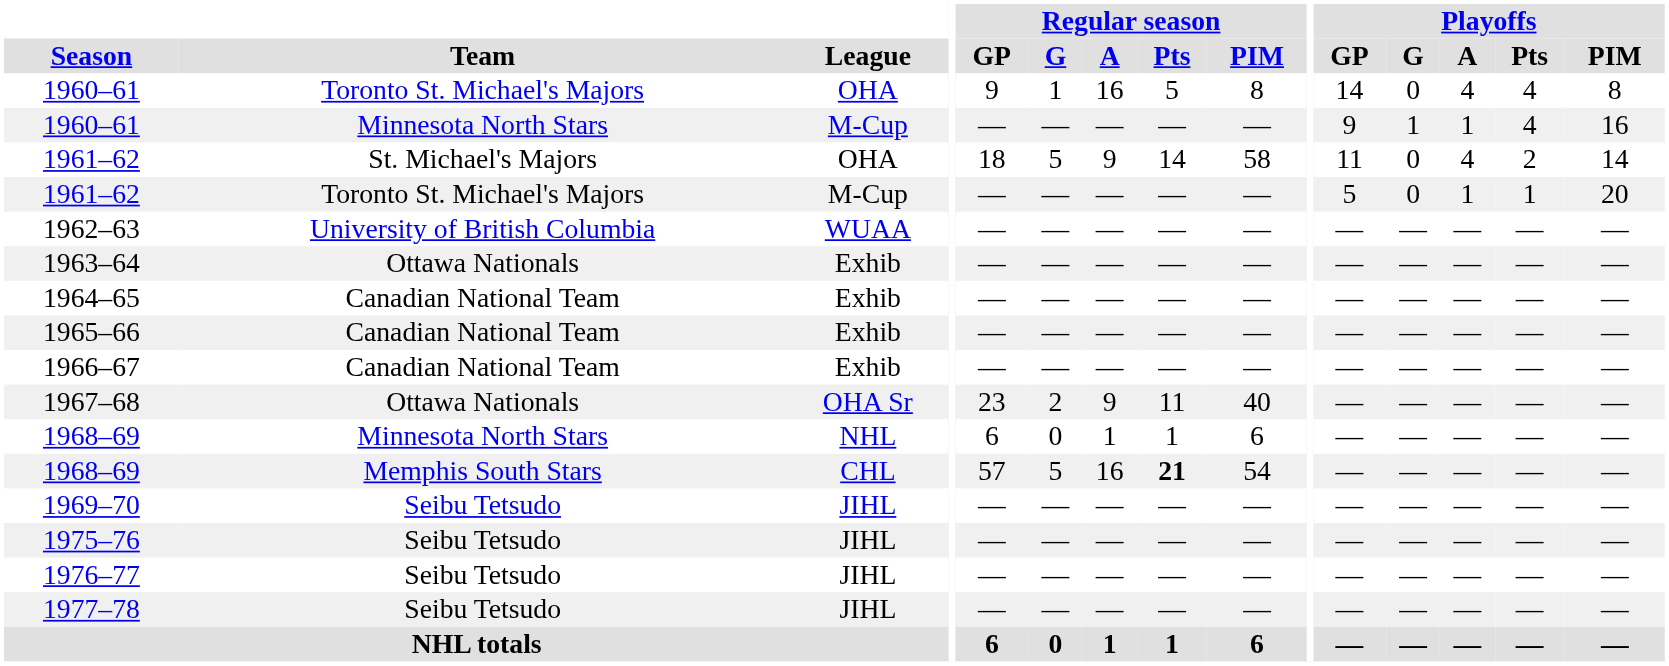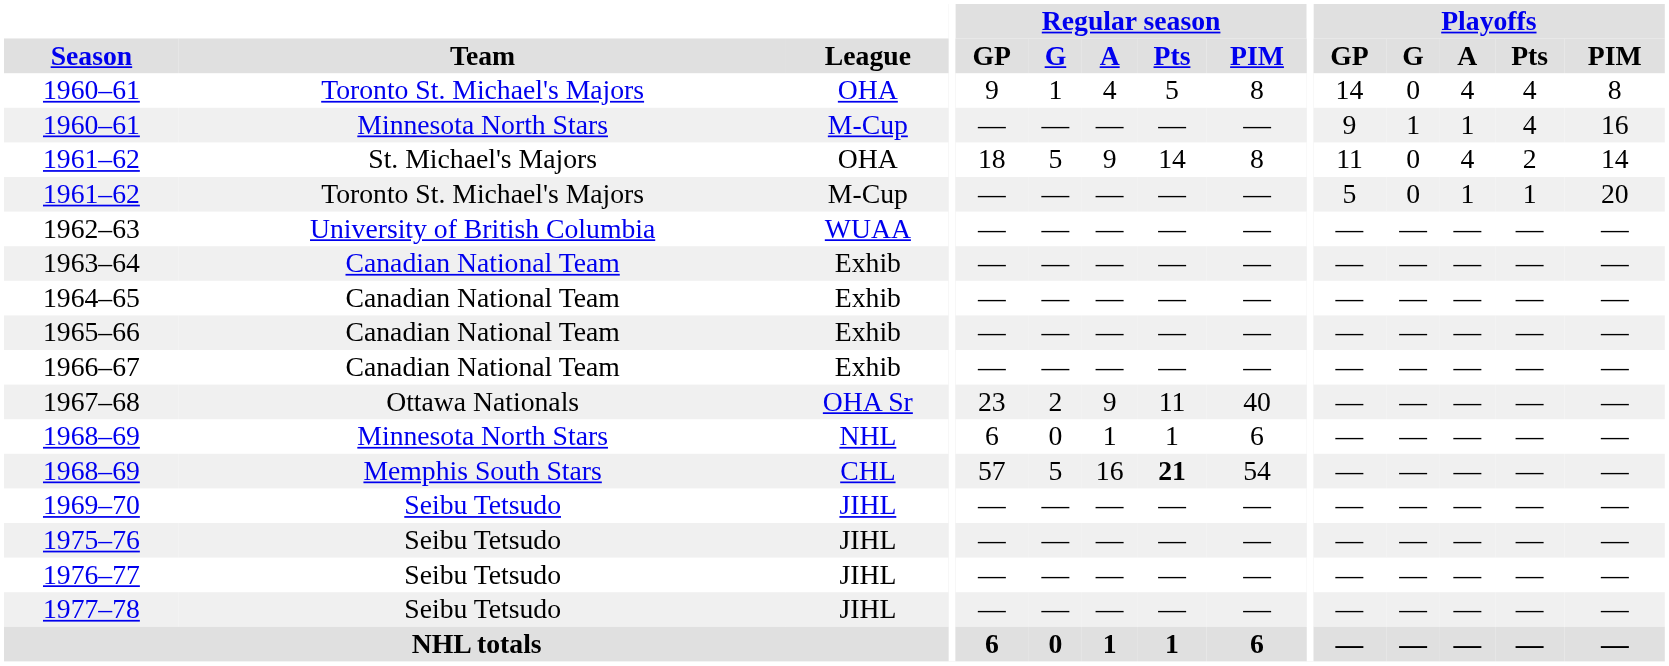1960–61 / OHA | Regular season / A: 16 -> 4
1961–62 / OHA | Regular season / PIM: 58 -> 8
1963–64 | Team: Ottawa Nationals -> Canadian National Team
